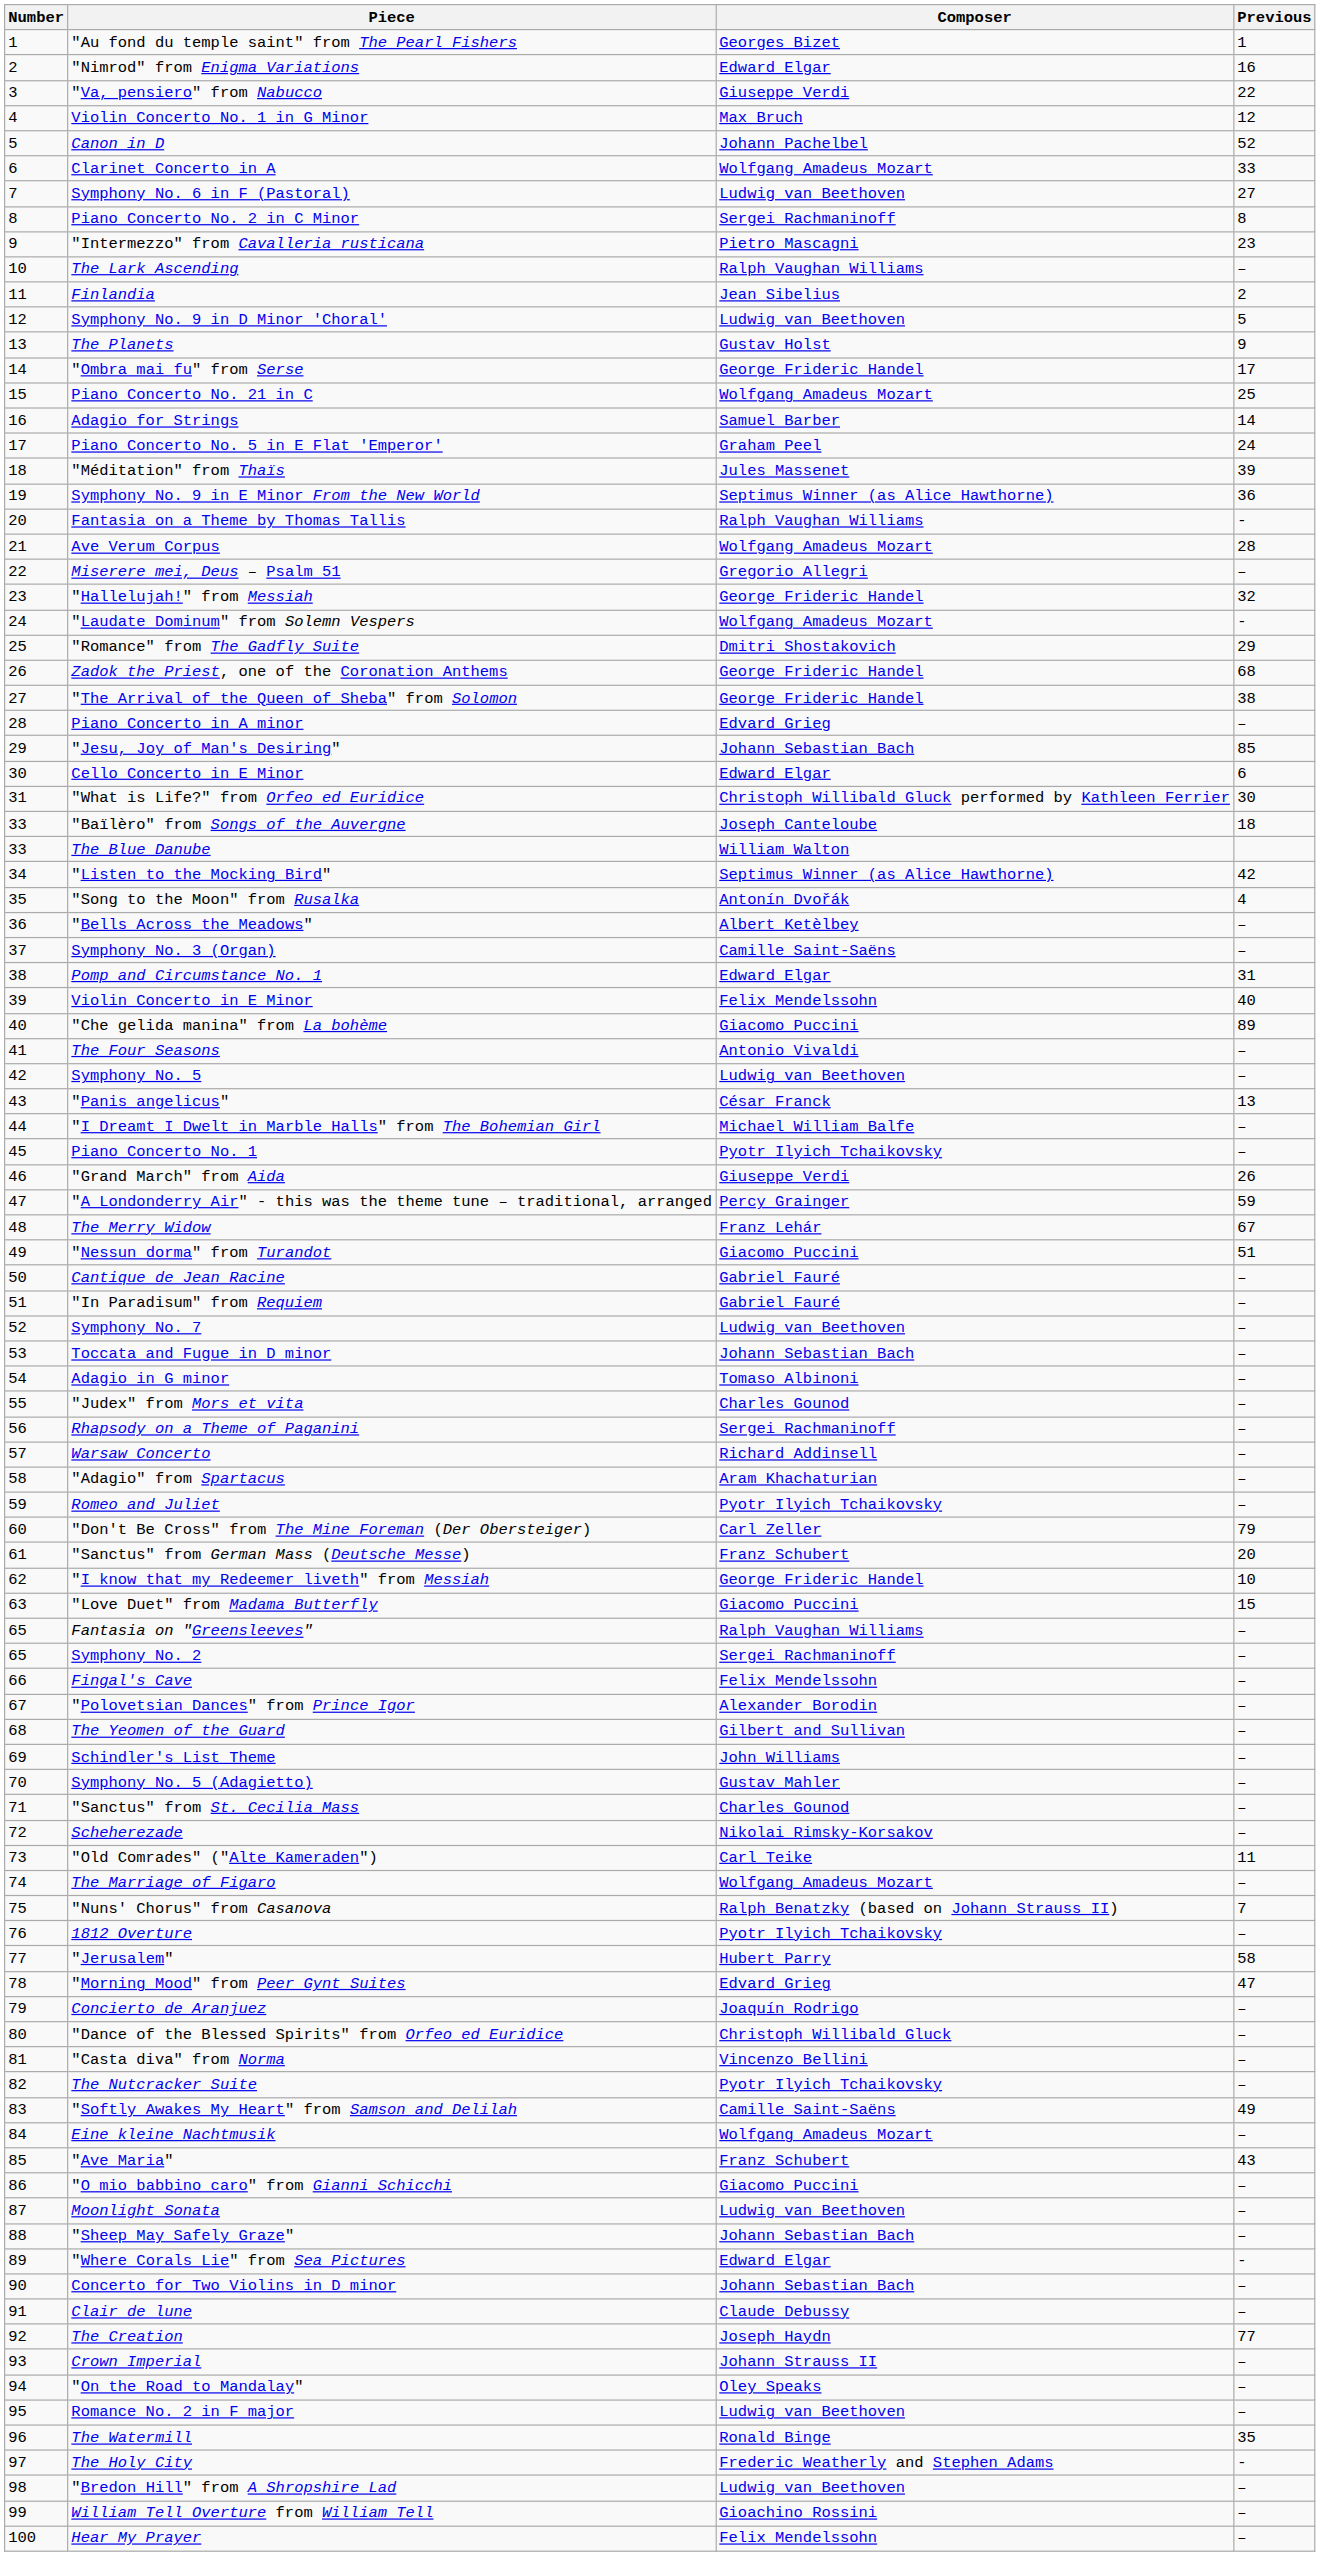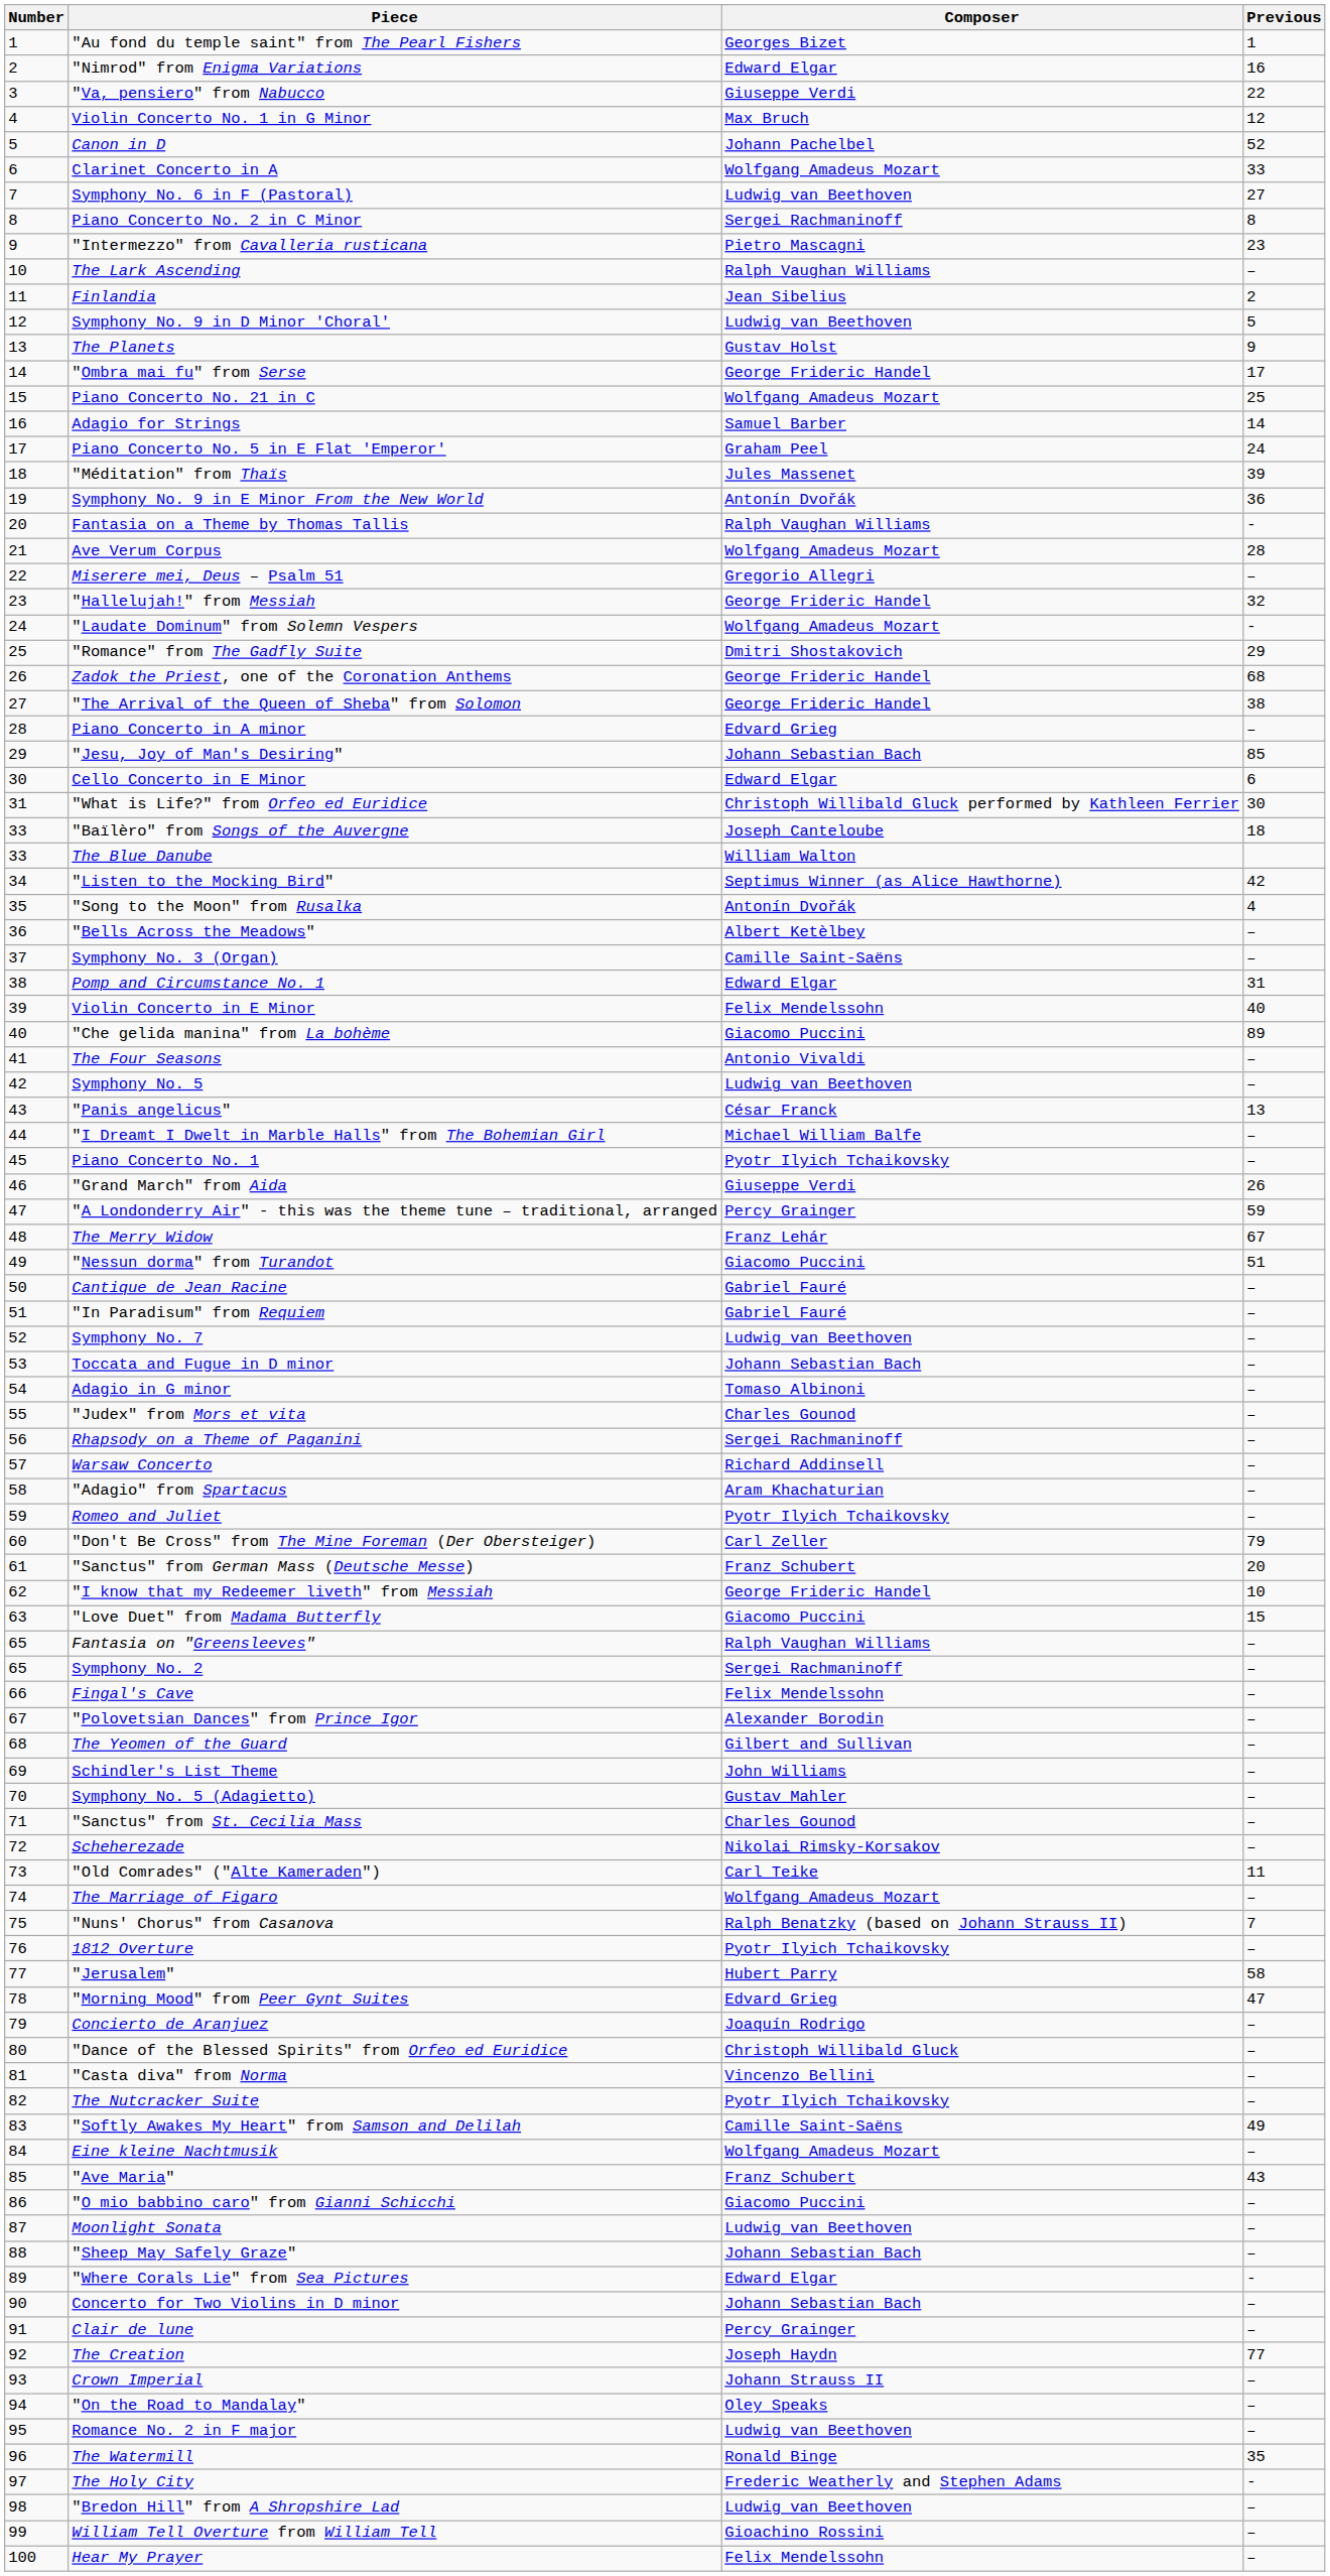Symphony No. 9 in E Minor From the New World | Composer: Septimus Winner (as Alice Hawthorne) -> Antonín Dvořák
Clair de lune | Composer: Claude Debussy -> Percy Grainger
